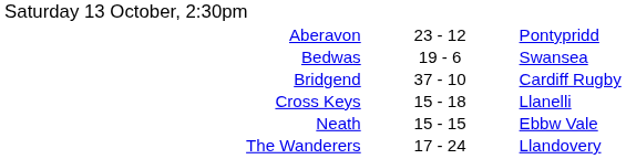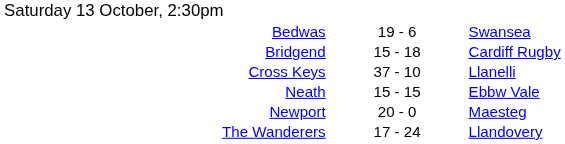- row: Aberavon | 23 - 12 | Pontypridd
Bridgend | column 2: 37 - 10 -> 15 - 18
Cross Keys | column 2: 15 - 18 -> 37 - 10
+ row: Newport | 20 - 0 | Maesteg
